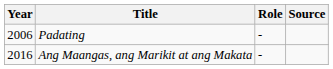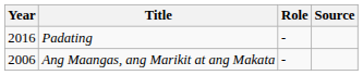Padating | Year: 2006 -> 2016
Ang Maangas, ang Marikit at ang Makata | Year: 2016 -> 2006
